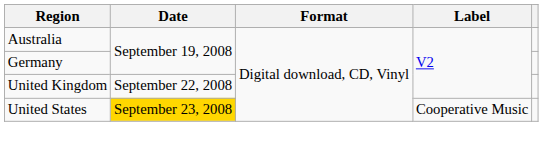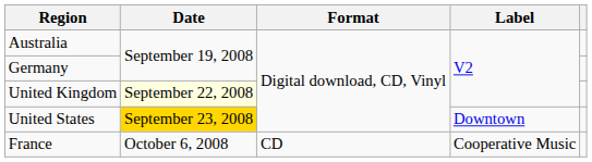United Kingdom | Date: no background -> lightyellow background
United States | Label: Cooperative Music -> Downtown
+ row: France | October 6, 2008 | CD | Cooperative Music
